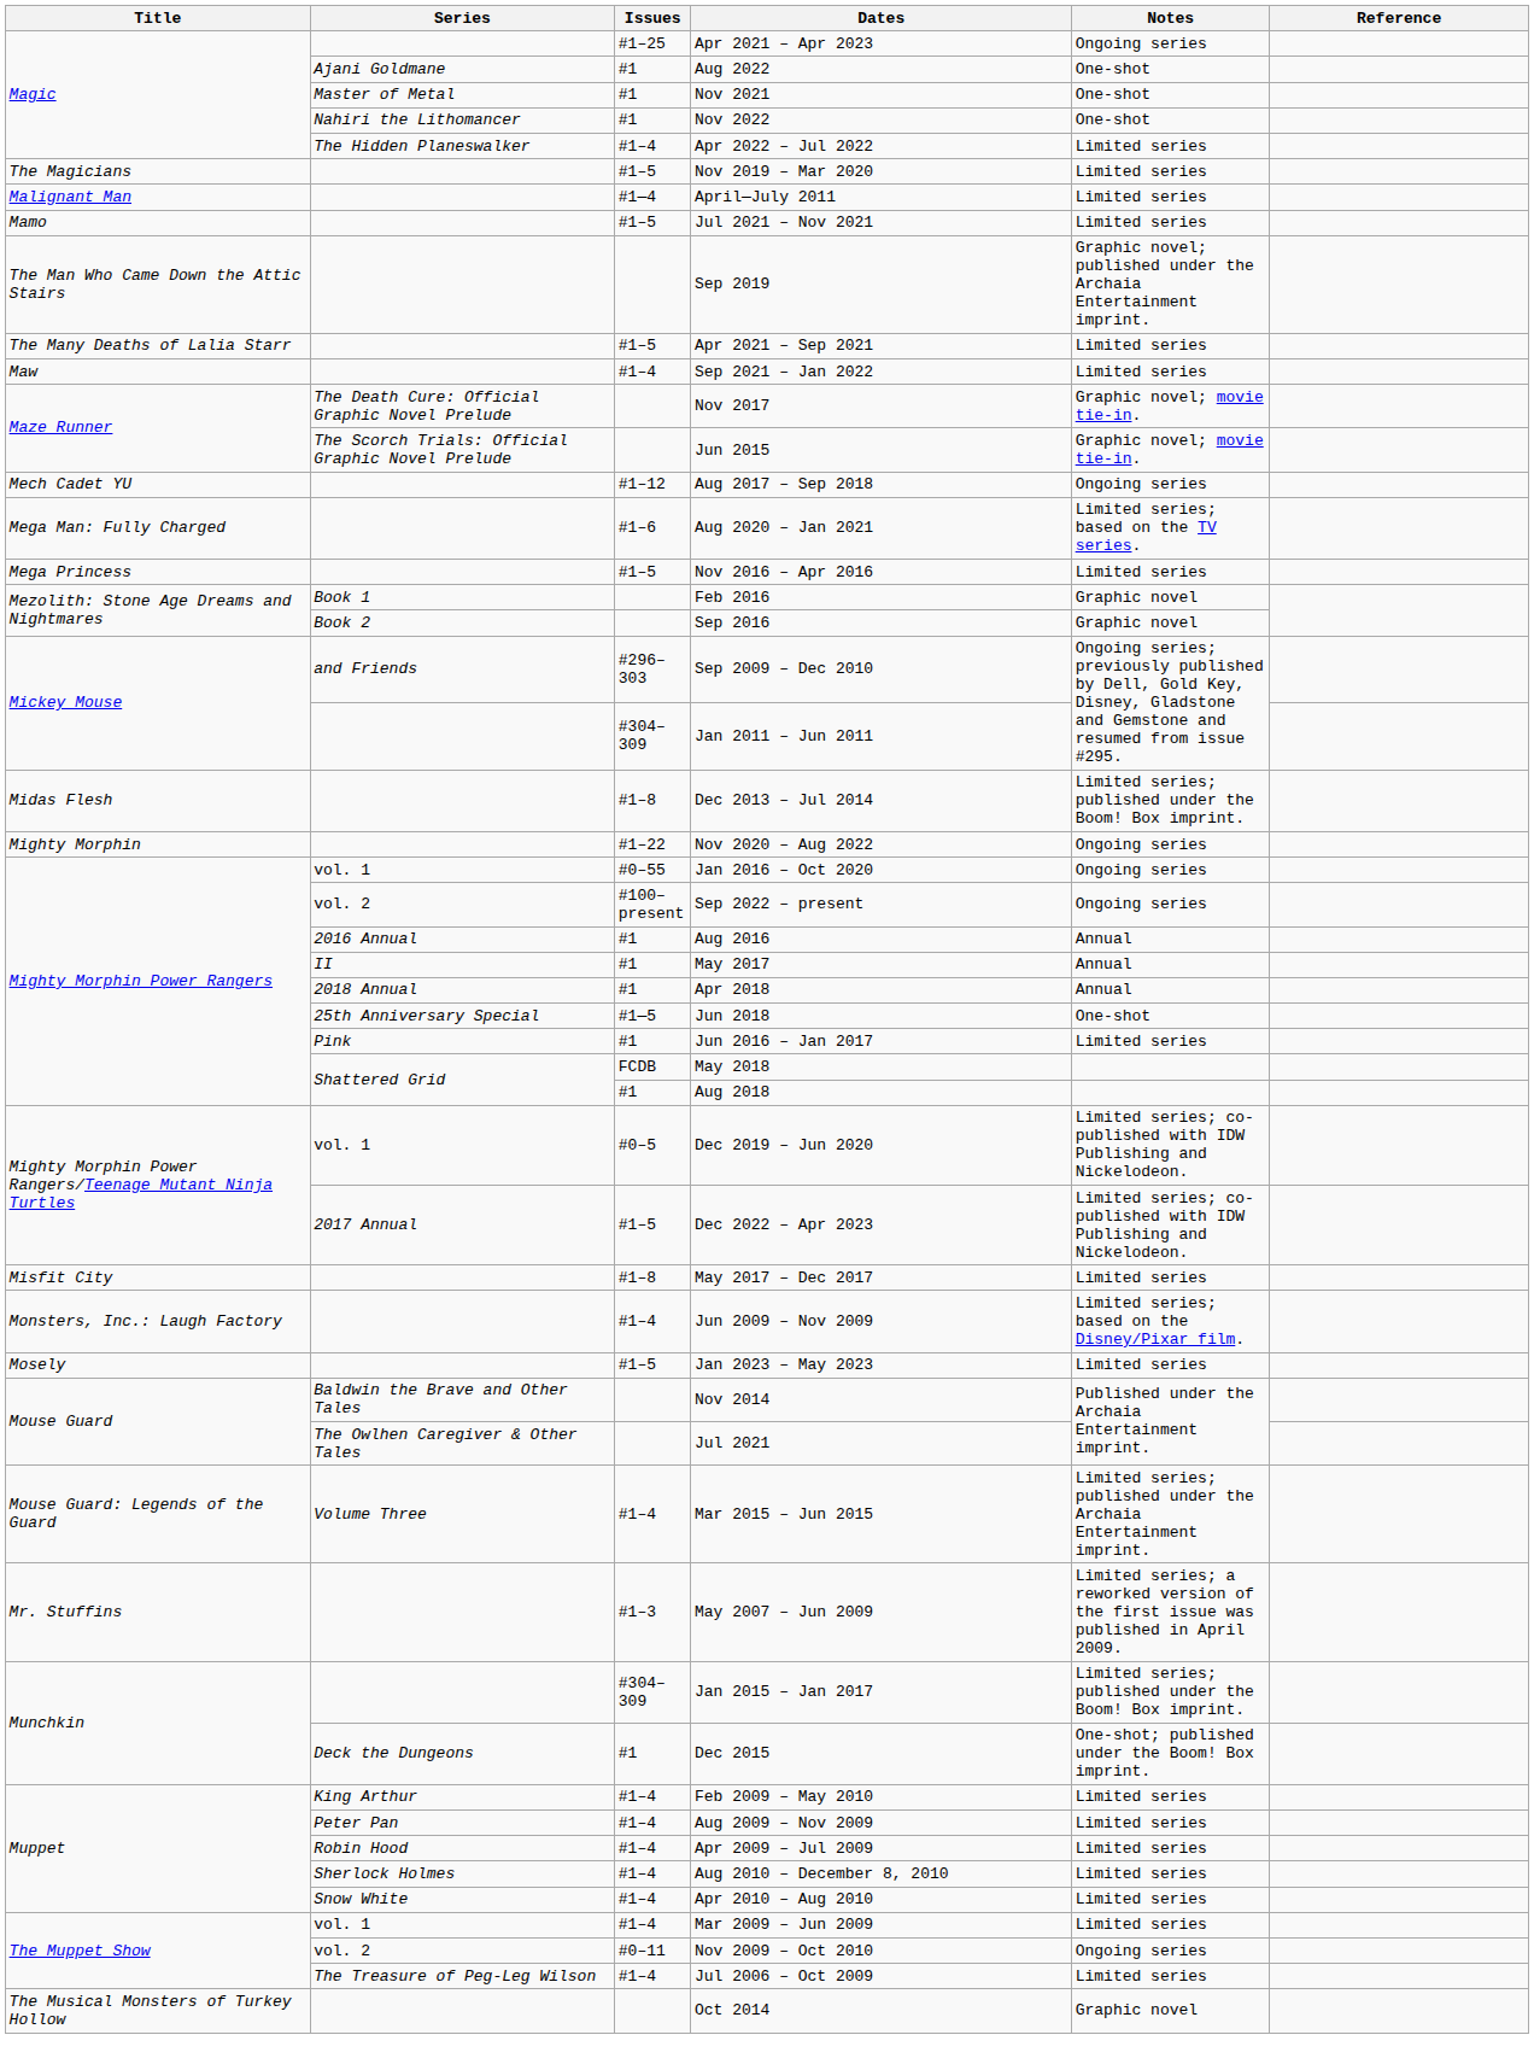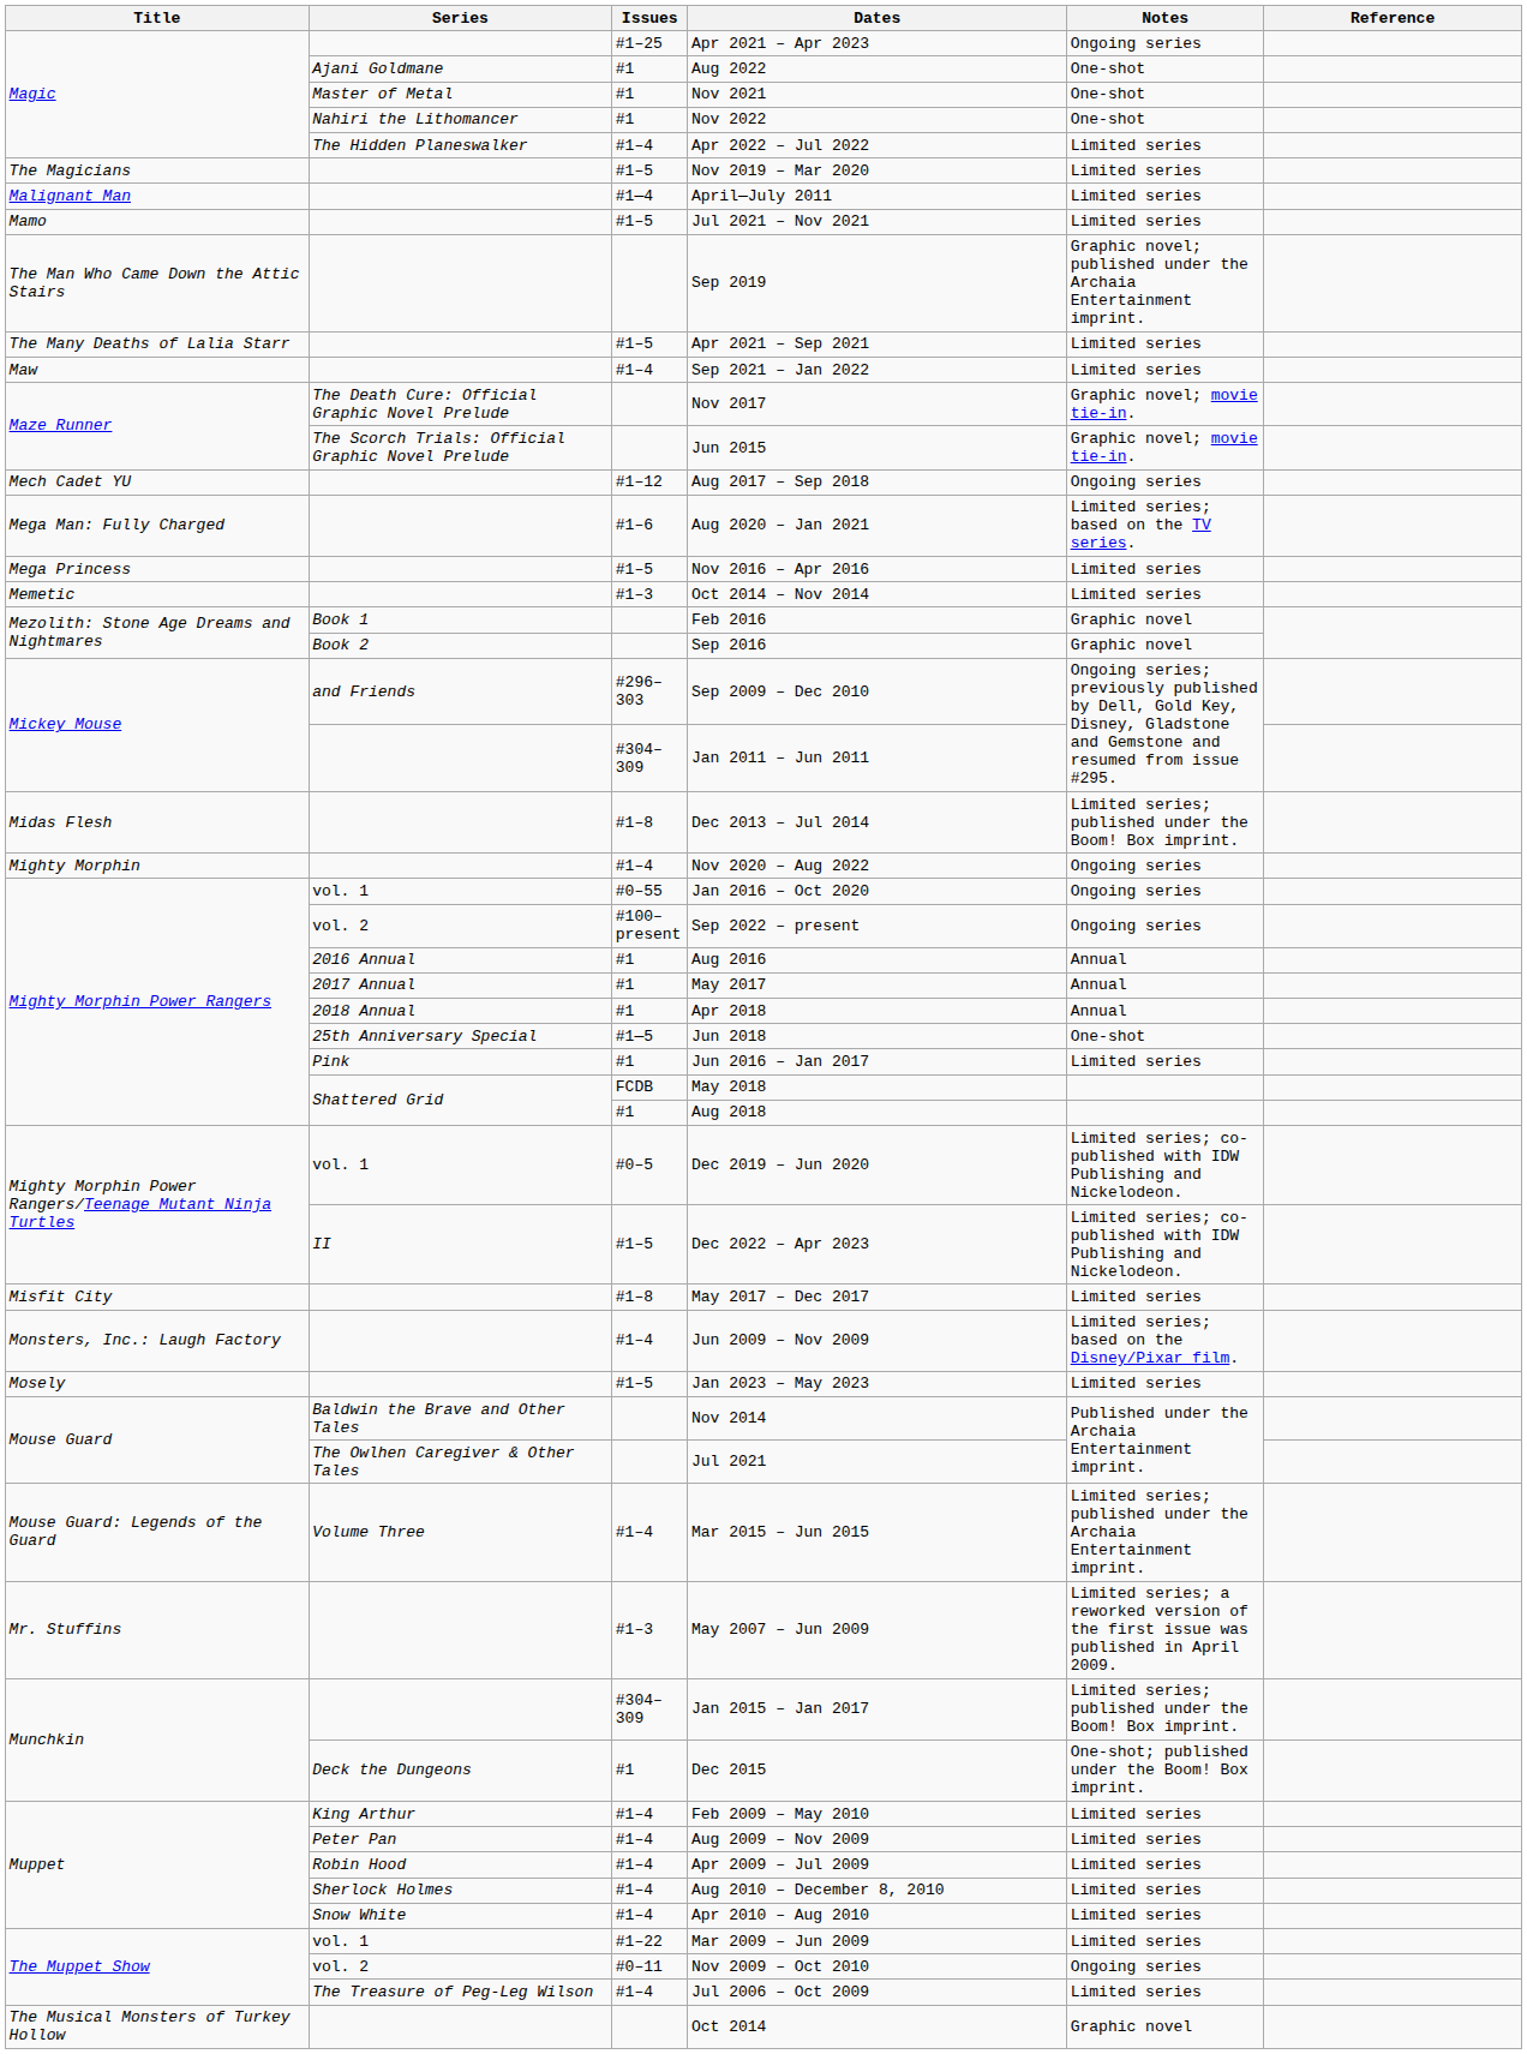+ row: Memetic | #1–3 | Oct 2014 – Nov 2014 | Limited series
Nov 2020 – Aug 2022 | Issues: #1–22 -> #1–4
May 2017 | Series: II -> 2017 Annual
Dec 2022 – Apr 2023 | Series: 2017 Annual -> II
Mar 2009 – Jun 2009 | Issues: #1–4 -> #1–22
